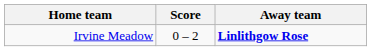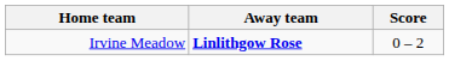columns swapped: Score <-> Away team
